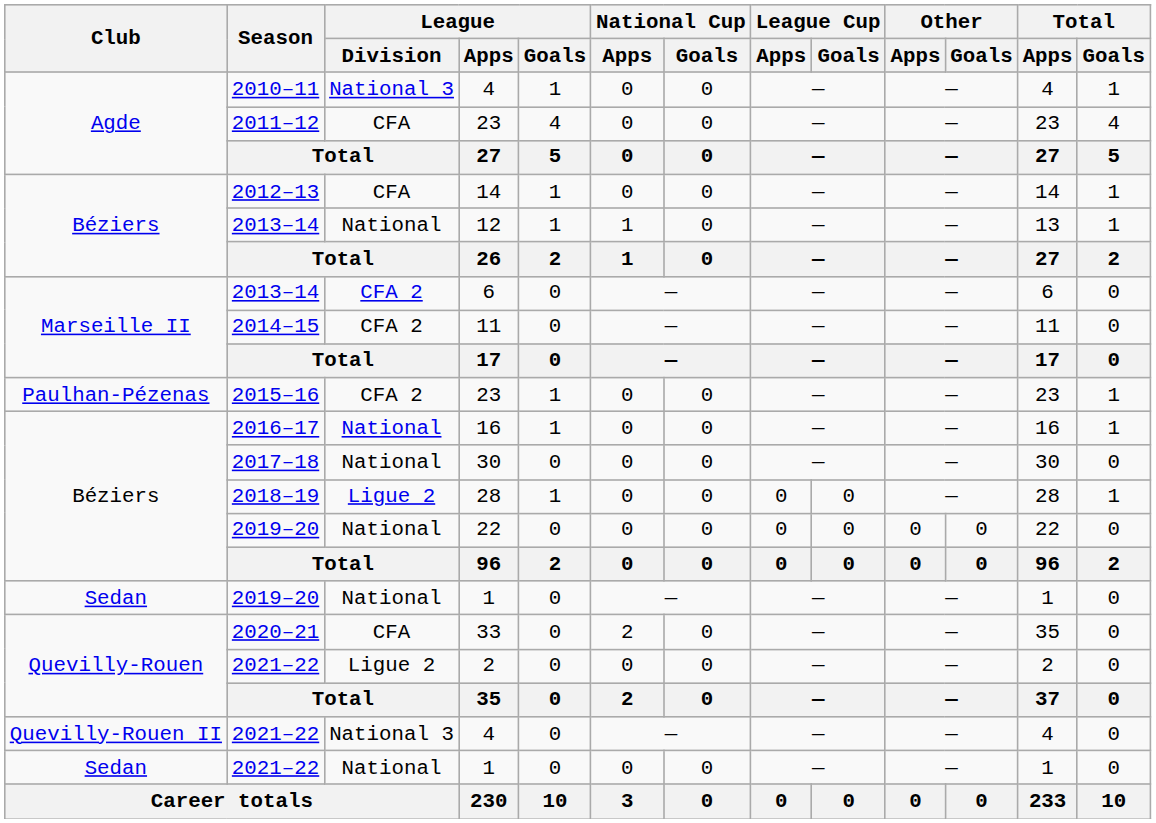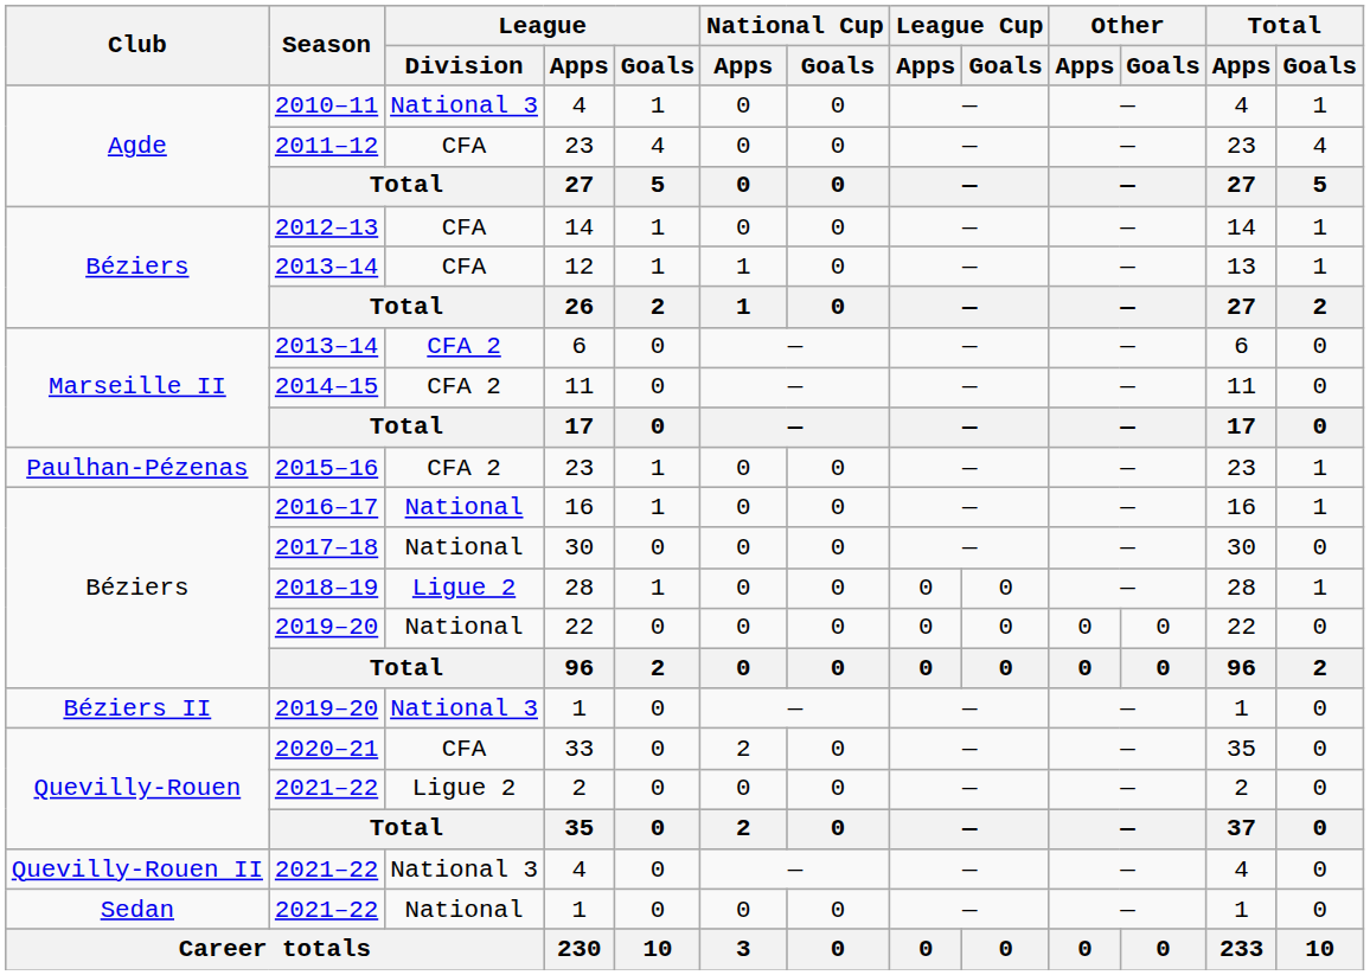12 | League / Division: National -> CFA
2019–20 / 1 | Club: Sedan -> Béziers II
2019–20 / 1 | League / Division: National -> National 3
